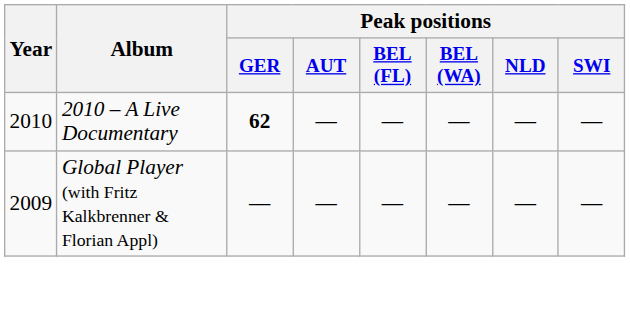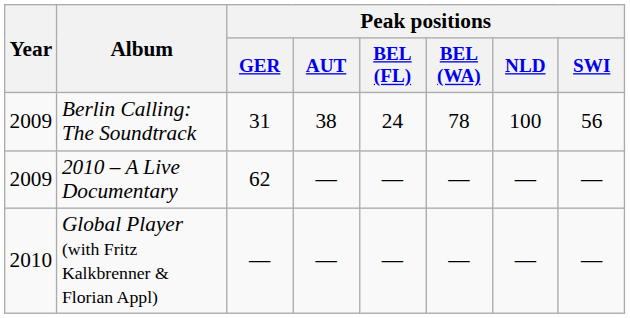+ row: 2009 | Berlin Calling: The Soundtrack | 31 | 38 | 24 | 78 | 100 | 56
2010 – A Live Documentary | Year: 2010 -> 2009
2010 – A Live Documentary | Peak positions / GER: bold -> normal
Global Player (with Fritz Kalkbrenner & Florian Appl) | Year: 2009 -> 2010
